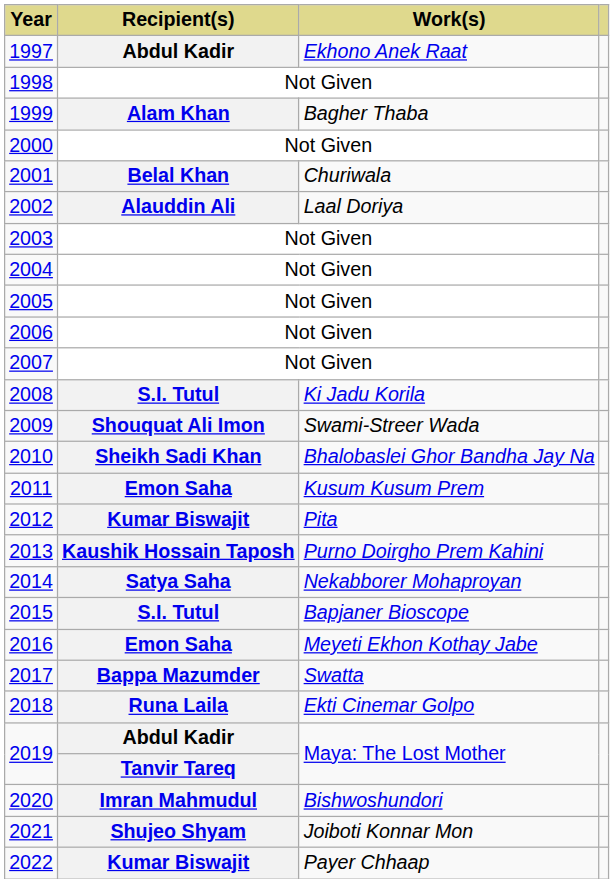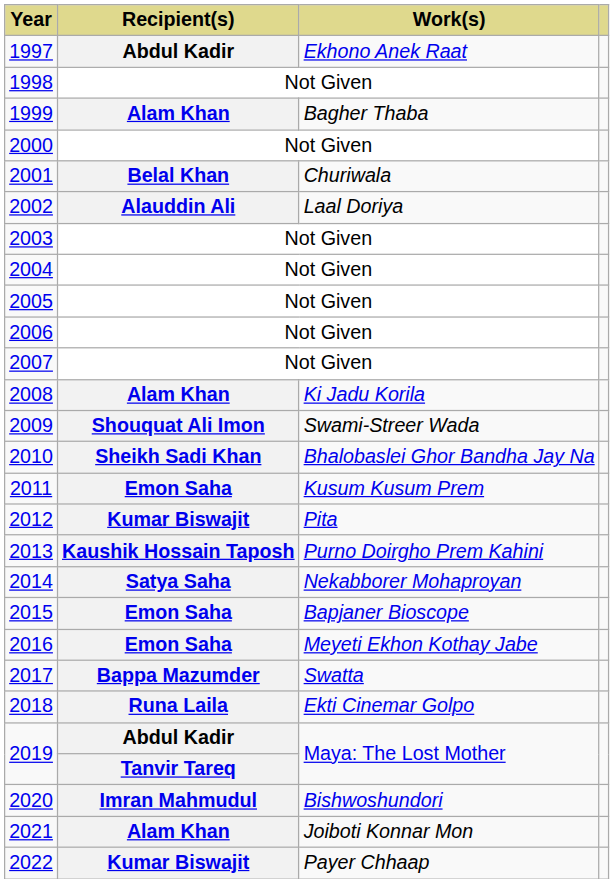2008 | Recipient(s): S.I. Tutul -> Alam Khan
2015 | Recipient(s): S.I. Tutul -> Emon Saha
2021 | Recipient(s): Shujeo Shyam -> Alam Khan
